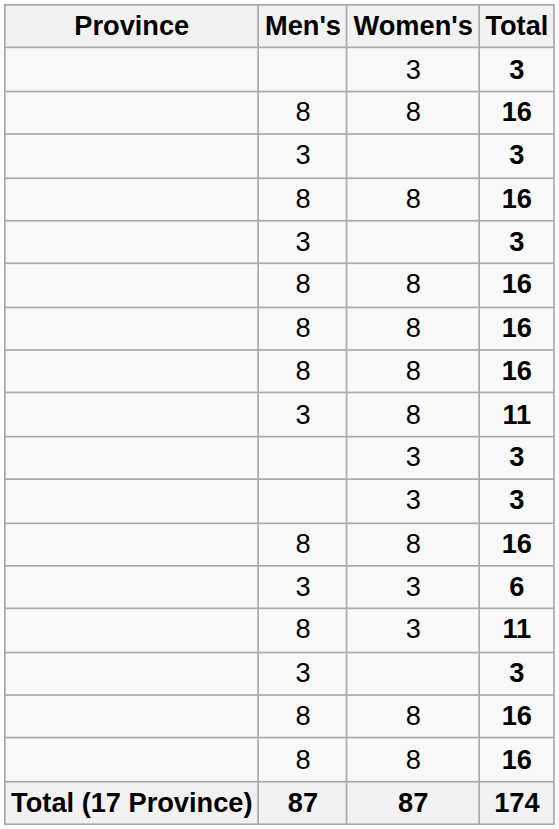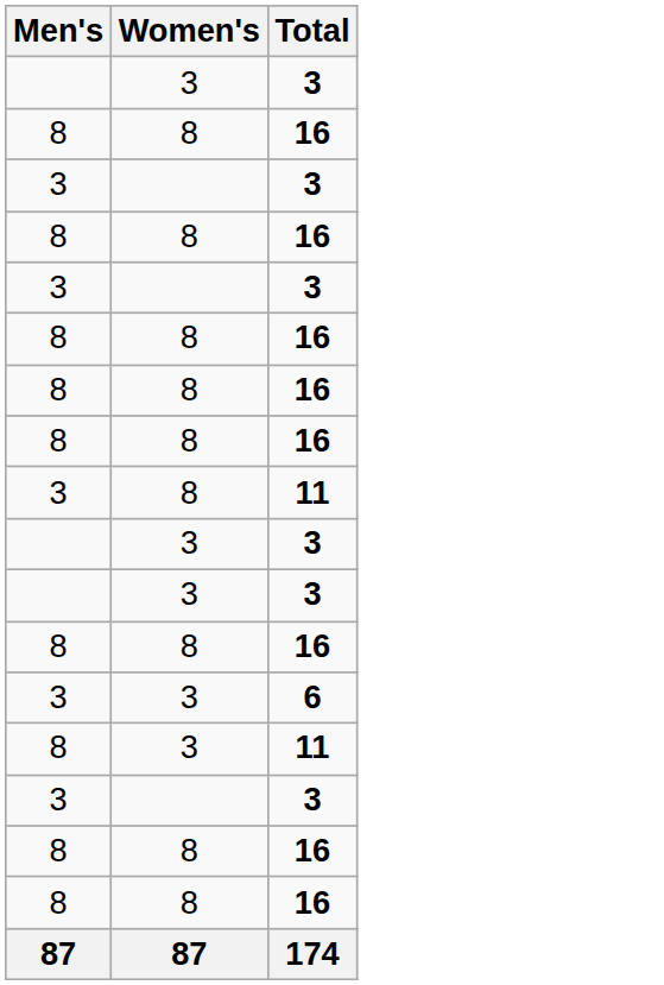- column: Province | Total (17 Province)
